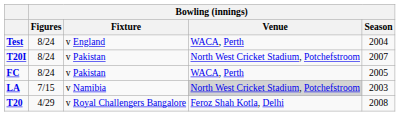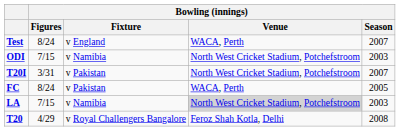Test | Bowling (innings) / Season: 2004 -> 2007
+ row: ODI | 7/15 | v Namibia | North West Cricket Stadium, Potchefstroom | 2003
T20I | Bowling (innings) / Figures: 8/24 -> 3/31
